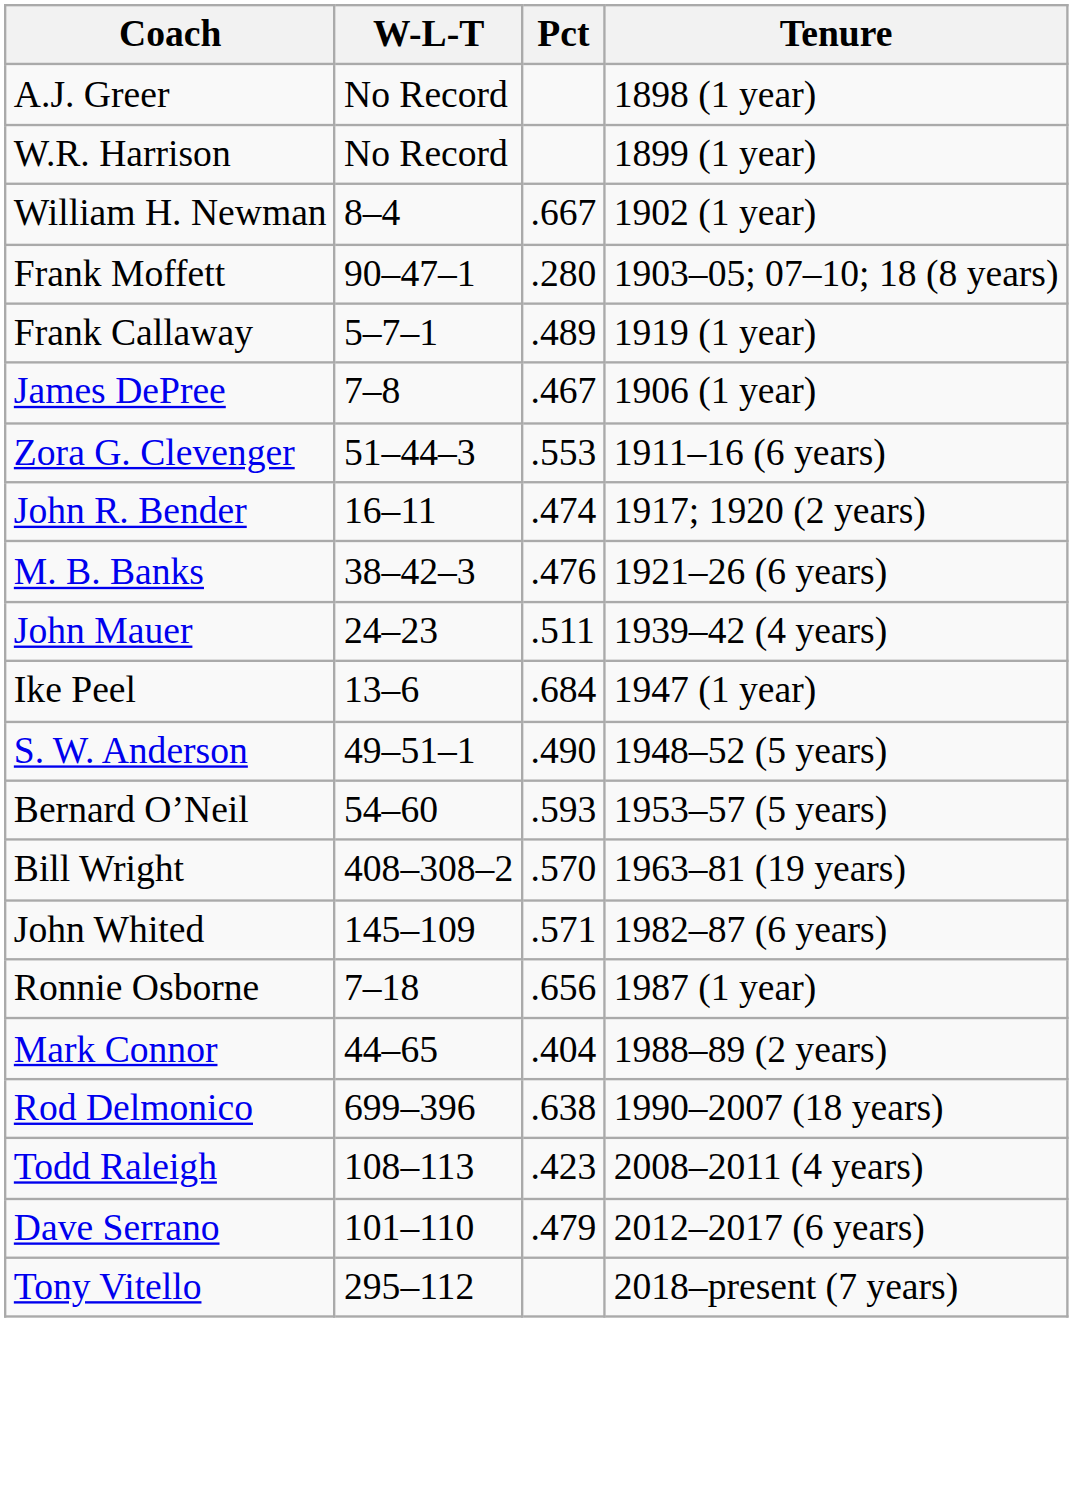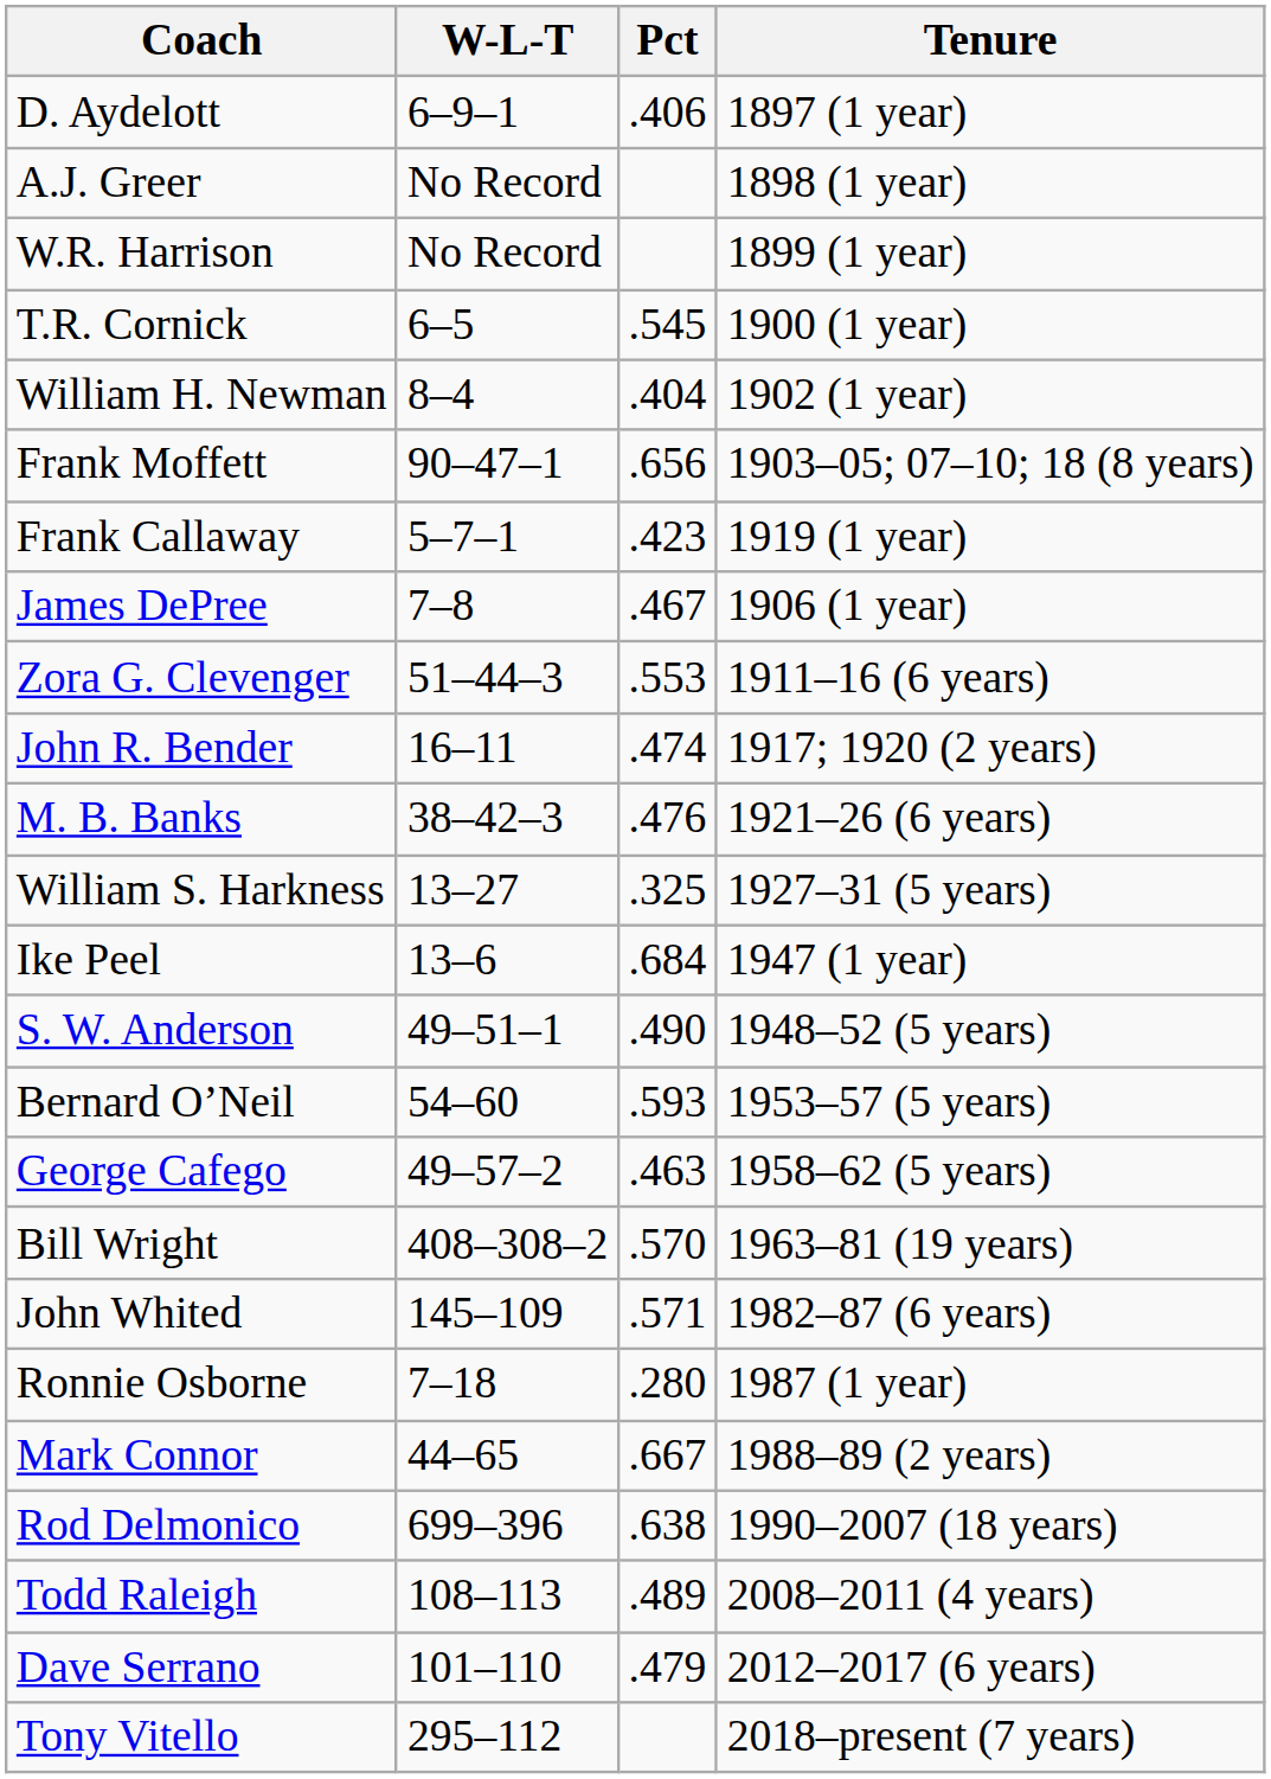+ row: D. Aydelott | 6–9–1 | .406 | 1897 (1 year)
+ row: T.R. Cornick | 6–5 | .545 | 1900 (1 year)
William H. Newman | Pct: .667 -> .404
Frank Moffett | Pct: .280 -> .656
Frank Callaway | Pct: .489 -> .423
+ row: William S. Harkness | 13–27 | .325 | 1927–31 (5 years)
- row: John Mauer | 24–23 | .511 | 1939–42 (4 years)
+ row: George Cafego | 49–57–2 | .463 | 1958–62 (5 years)
Ronnie Osborne | Pct: .656 -> .280
Mark Connor | Pct: .404 -> .667
Todd Raleigh | Pct: .423 -> .489
